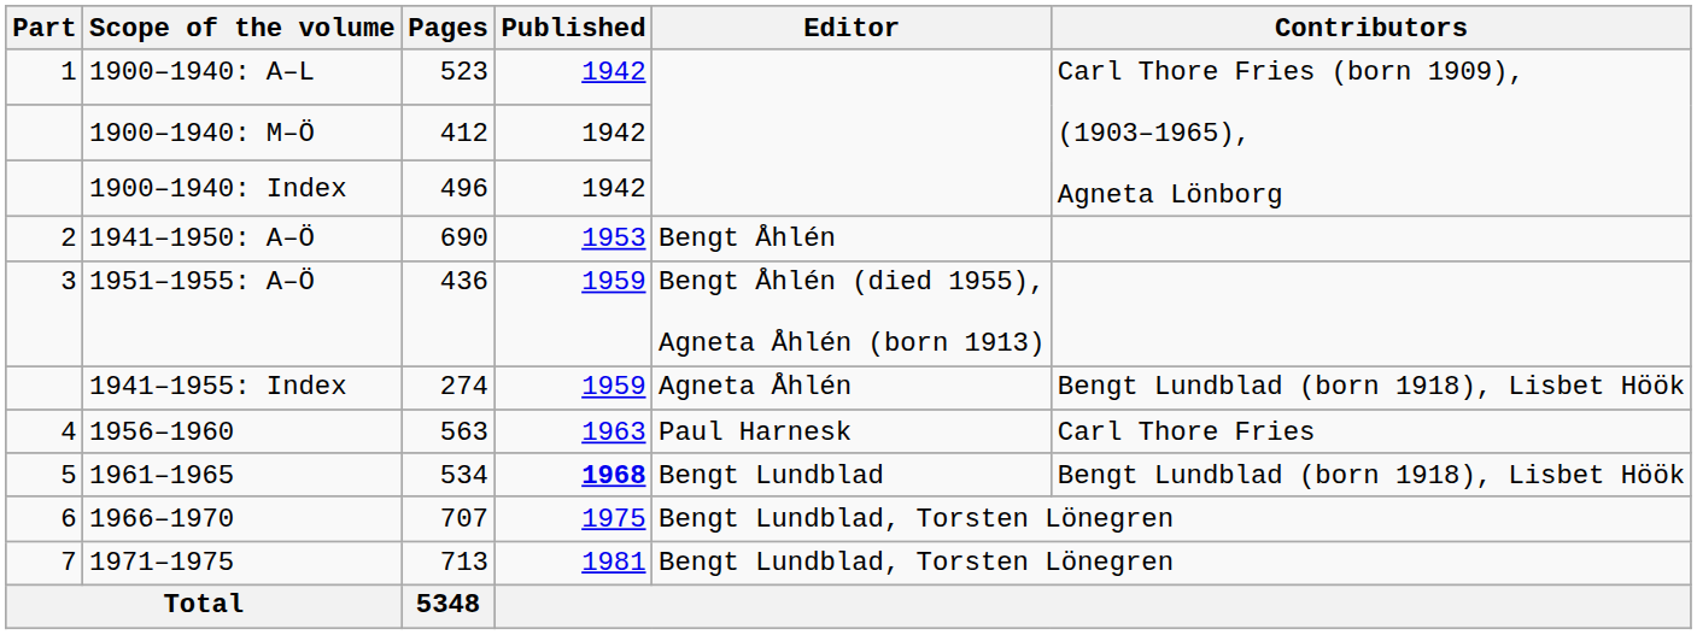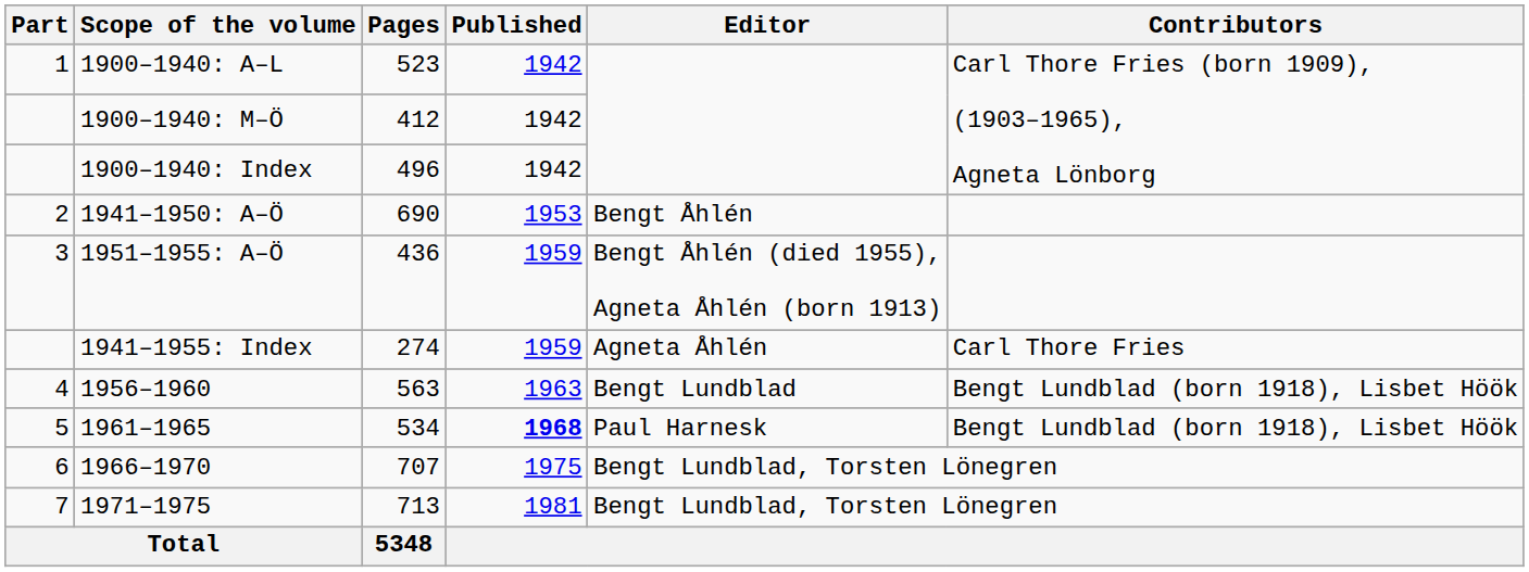1941–1955: Index | Contributors: Bengt Lundblad (born 1918), Lisbet Höök -> Carl Thore Fries
1956–1960 | Editor: Paul Harnesk -> Bengt Lundblad
1956–1960 | Contributors: Carl Thore Fries -> Bengt Lundblad (born 1918), Lisbet Höök
1961–1965 | Editor: Bengt Lundblad -> Paul Harnesk
